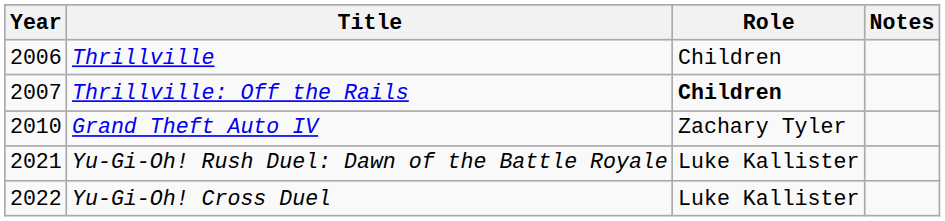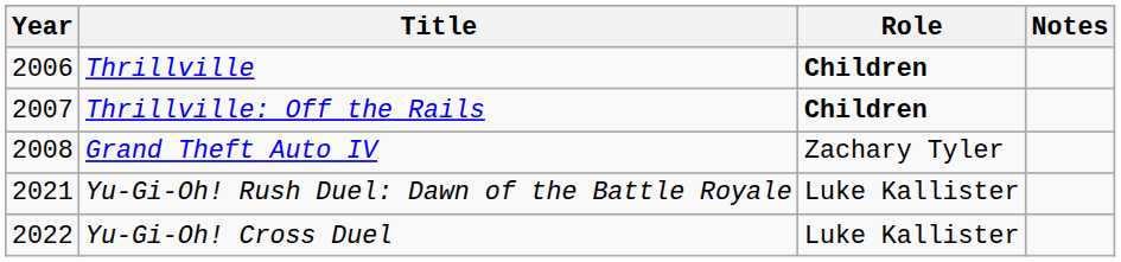Thrillville | Role: normal -> bold
Grand Theft Auto IV | Year: 2010 -> 2008
